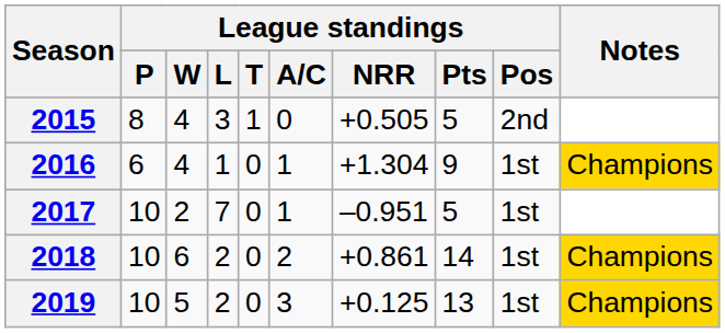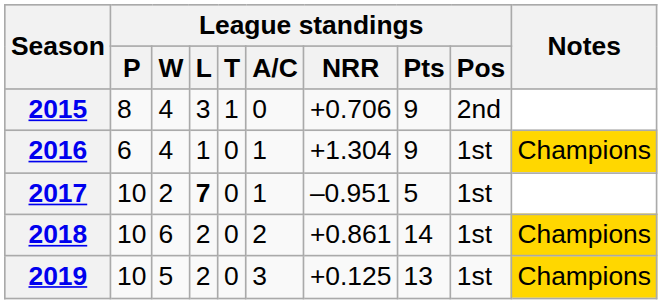2015 | League standings / NRR: +0.505 -> +0.706
2015 | League standings / Pts: 5 -> 9
2017 | League standings / L: normal -> bold
